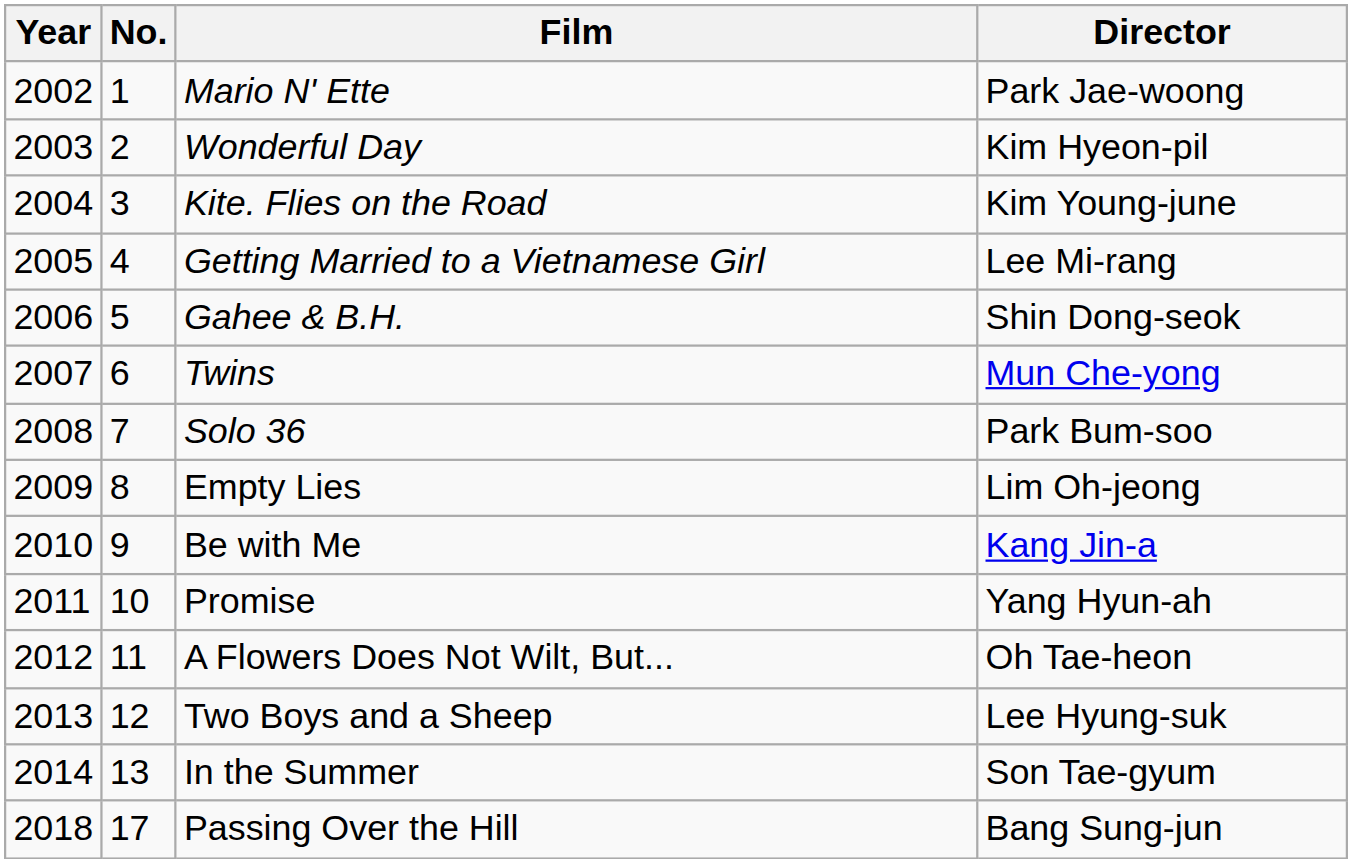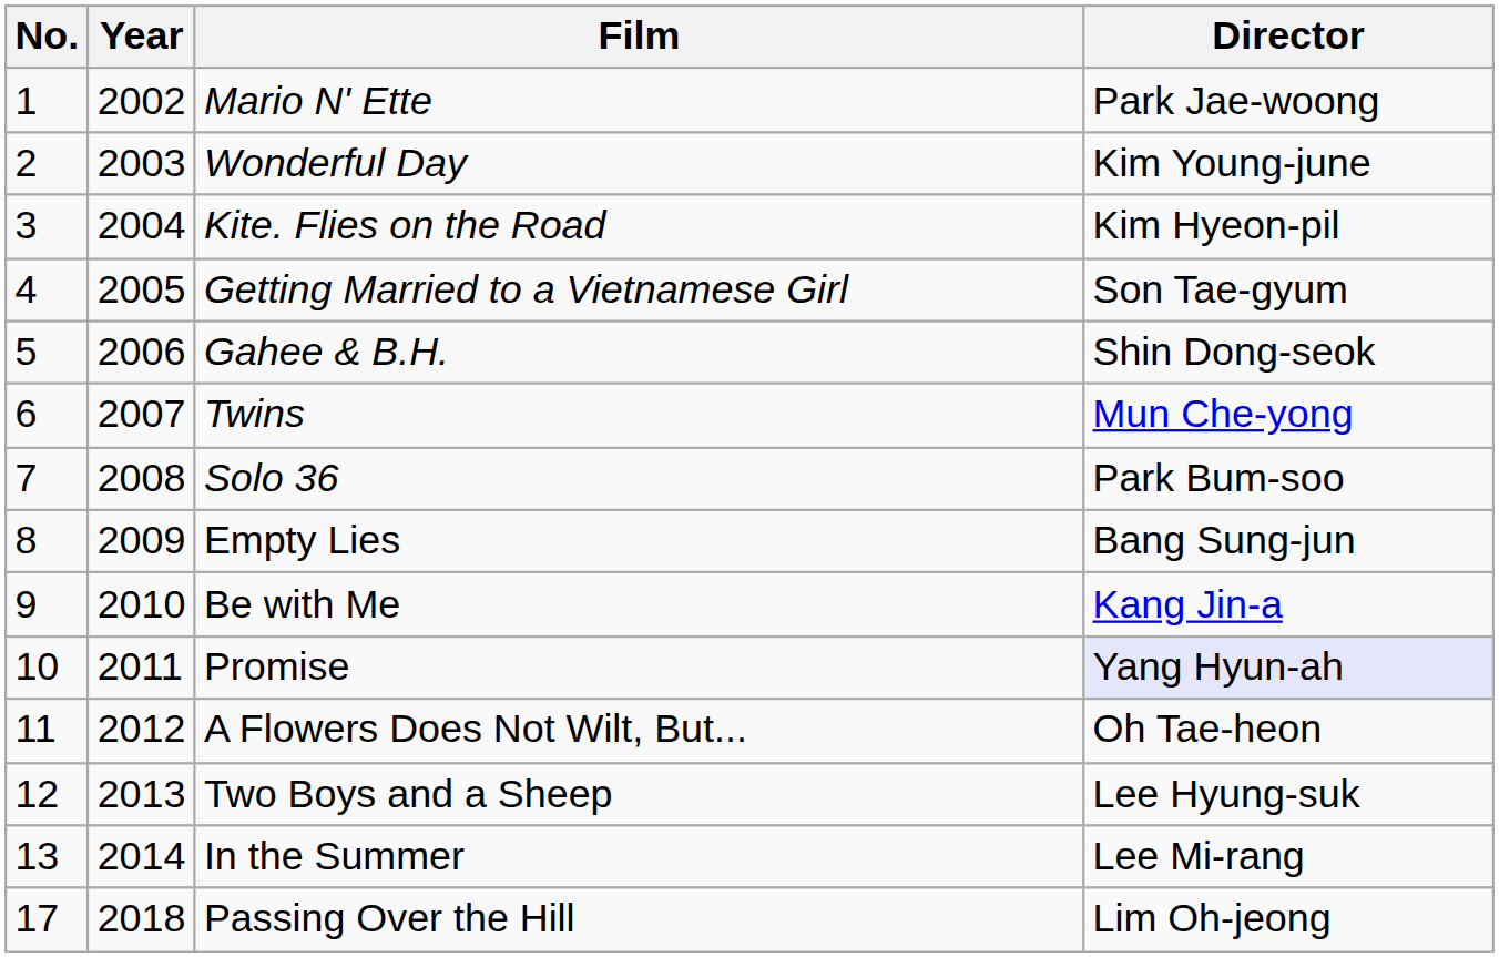columns swapped: No. <-> Year
Wonderful Day | Director: Kim Hyeon-pil -> Kim Young-june
Kite. Flies on the Road | Director: Kim Young-june -> Kim Hyeon-pil
Getting Married to a Vietnamese Girl | Director: Lee Mi-rang -> Son Tae-gyum
Empty Lies | Director: Lim Oh-jeong -> Bang Sung-jun
Promise | Director: no background -> lavender background
In the Summer | Director: Son Tae-gyum -> Lee Mi-rang
Passing Over the Hill | Director: Bang Sung-jun -> Lim Oh-jeong
